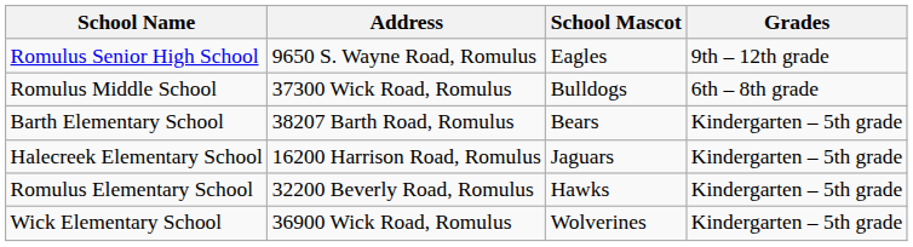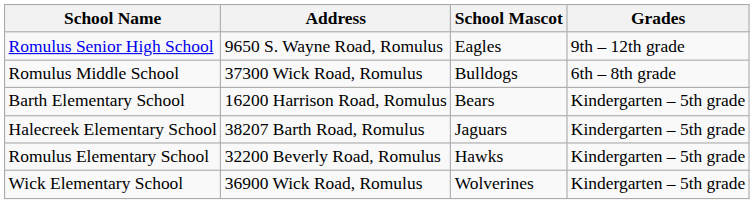Barth Elementary School | Address: 38207 Barth Road, Romulus -> 16200 Harrison Road, Romulus
Halecreek Elementary School | Address: 16200 Harrison Road, Romulus -> 38207 Barth Road, Romulus
